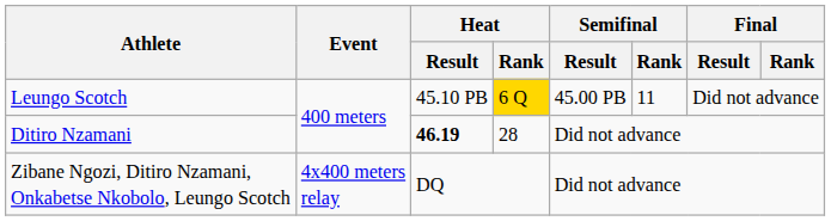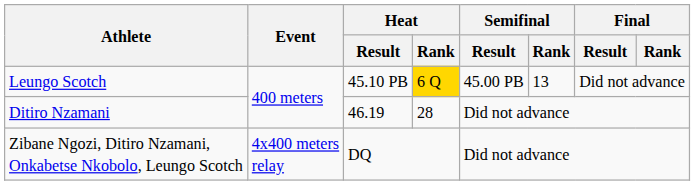Leungo Scotch | Semifinal / Rank: 11 -> 13
Ditiro Nzamani | Heat / Result: bold -> normal
